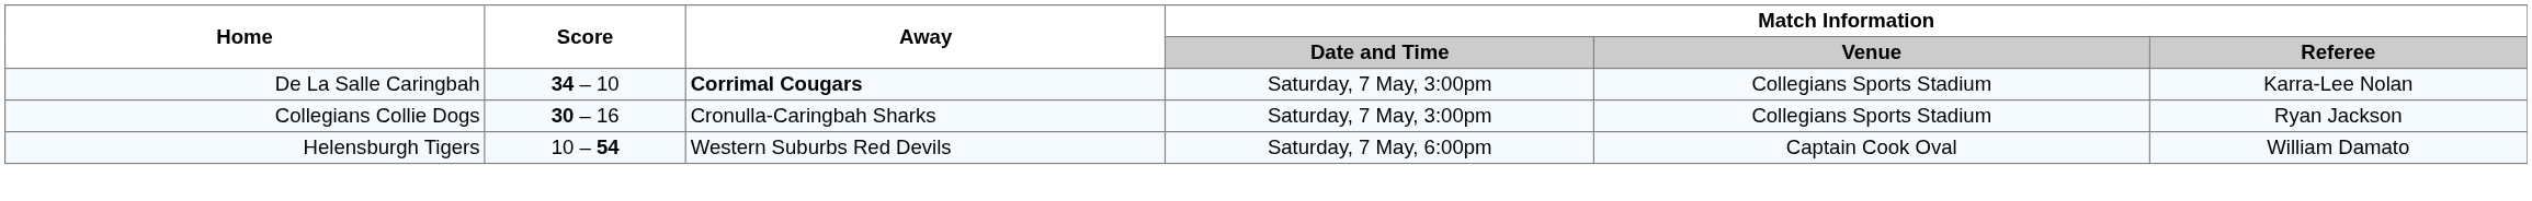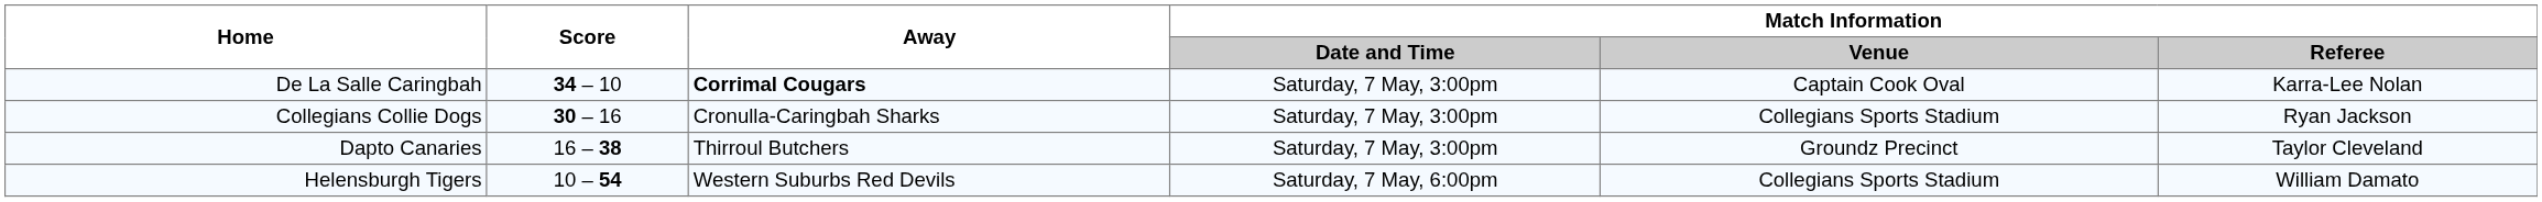De La Salle Caringbah | Match Information / Venue: Collegians Sports Stadium -> Captain Cook Oval
+ row: Dapto Canaries | 16 – 38 | Thirroul Butchers | Saturday, 7 May, 3:00pm | Groundz Precinct | Taylor Cleveland
Helensburgh Tigers | Match Information / Venue: Captain Cook Oval -> Collegians Sports Stadium
